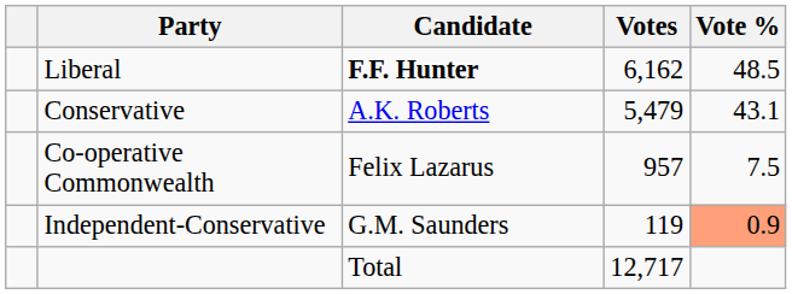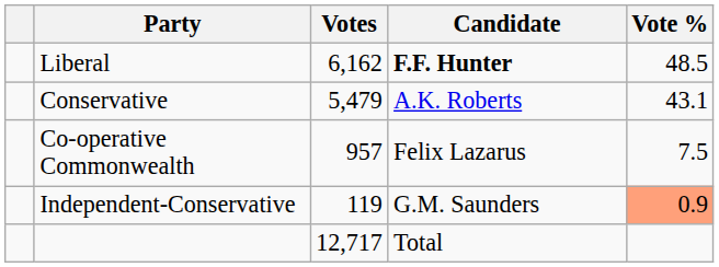columns swapped: Candidate <-> Votes
